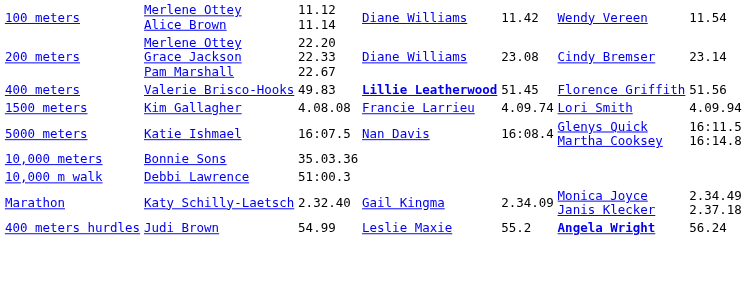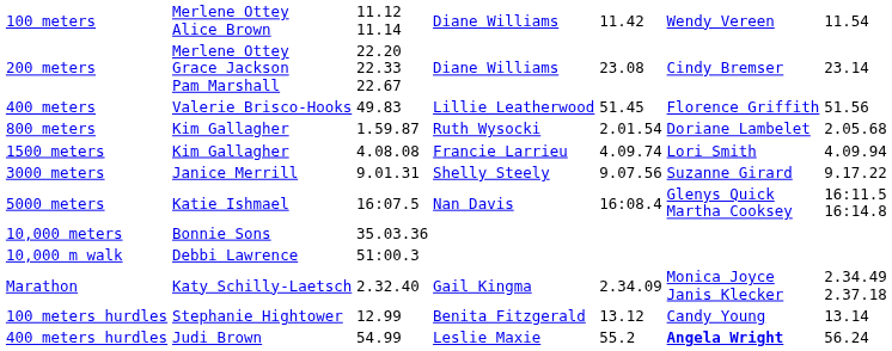400 meters | column 4: bold -> normal
+ row: 800 meters | Kim Gallagher | 1.59.87 | Ruth Wysocki | 2.01.54 | Doriane Lambelet | 2.05.68
+ row: 3000 meters | Janice Merrill | 9.01.31 | Shelly Steely | 9.07.56 | Suzanne Girard | 9.17.22
+ row: 100 meters hurdles | Stephanie Hightower | 12.99 | Benita Fitzgerald | 13.12 | Candy Young | 13.14
